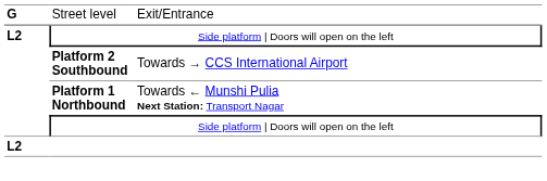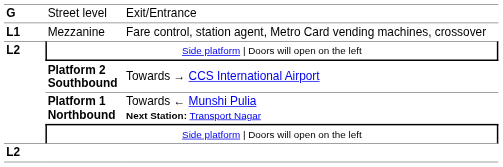+ row: L1 | Mezzanine | Fare control, station agent, Metro Card vending machines, crossover
